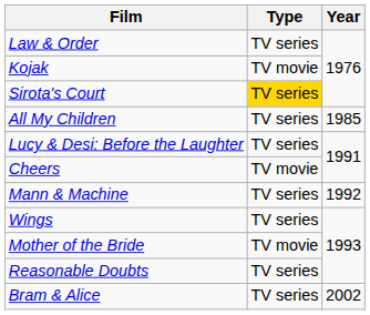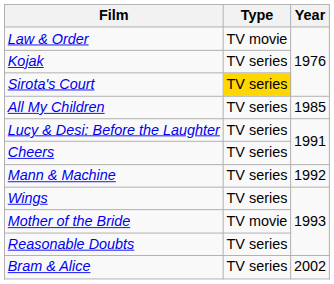Law & Order | Type: TV series -> TV movie
Kojak | Type: TV movie -> TV series
Cheers | Type: TV movie -> TV series
